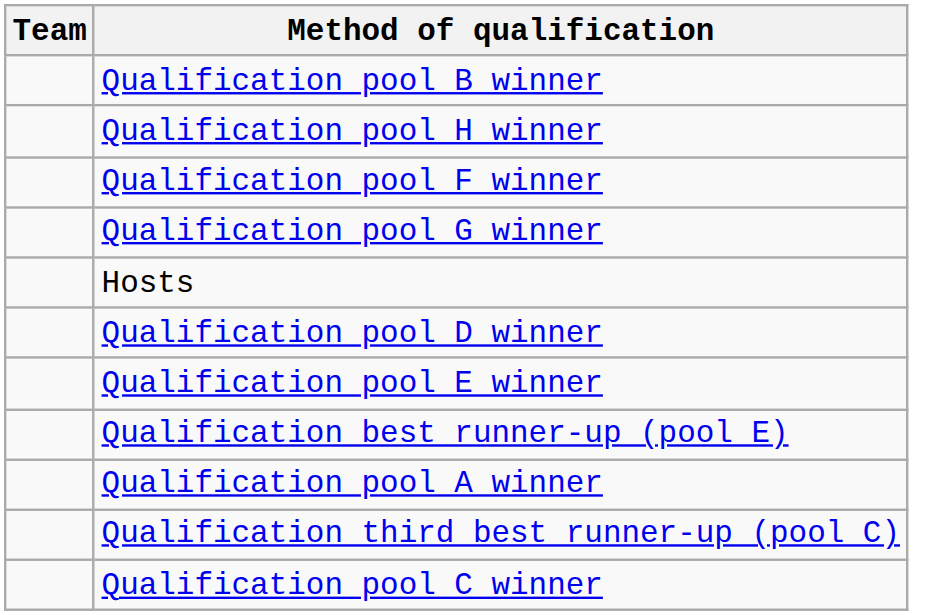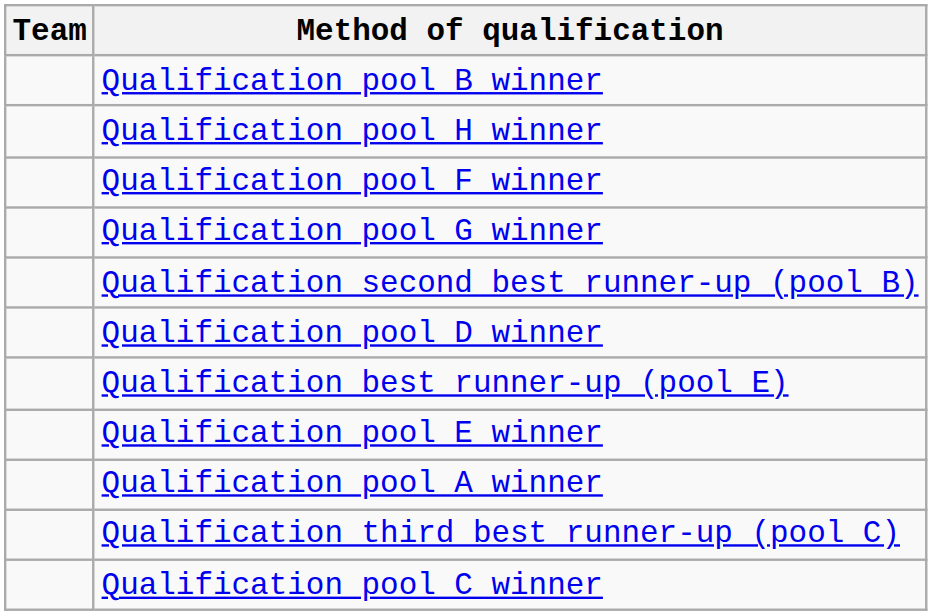+ row: Qualification second best runner-up (pool B)
- row: Hosts
rows swapped: Qualification best runner-up (pool E) <-> Qualification pool E winner
